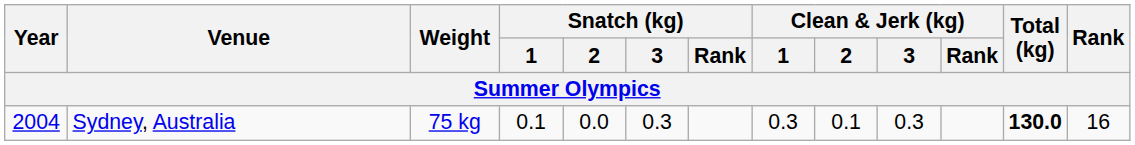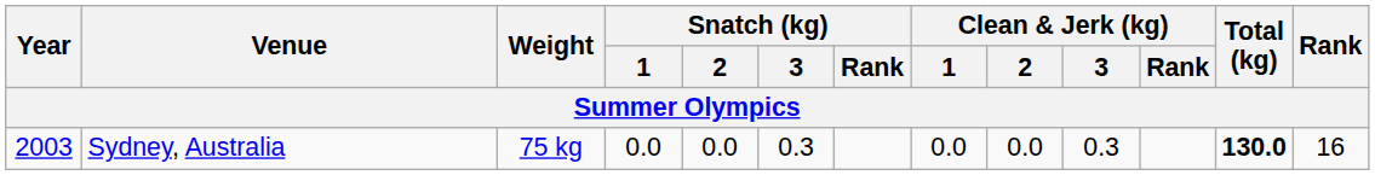Sydney, Australia | Year: 2004 -> 2003
Sydney, Australia | Snatch (kg) / 1: 0.1 -> 0.0
Sydney, Australia | Clean & Jerk (kg) / 1: 0.3 -> 0.0
Sydney, Australia | Clean & Jerk (kg) / 2: 0.1 -> 0.0
